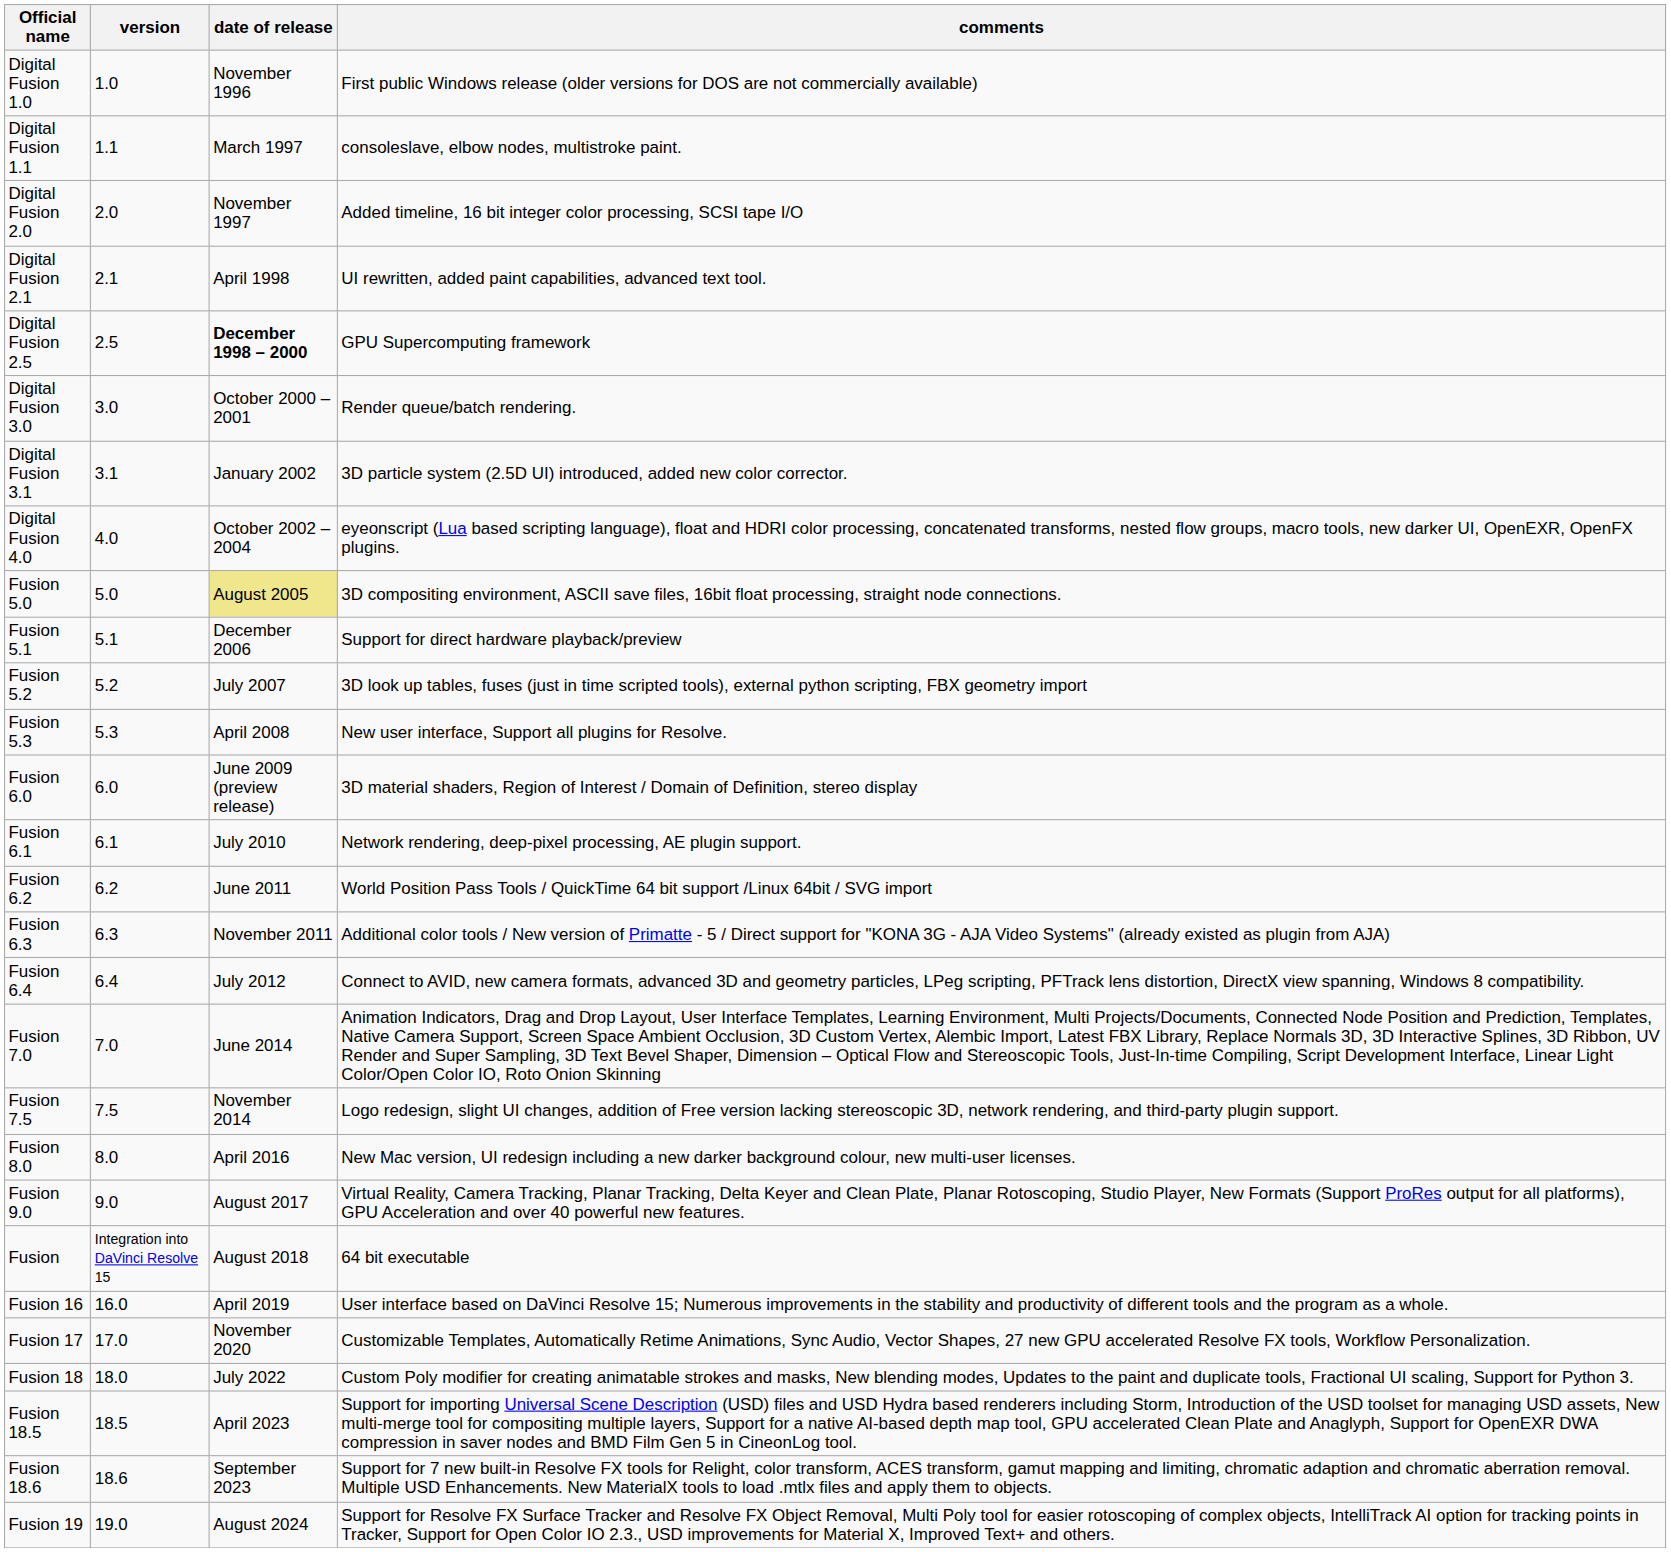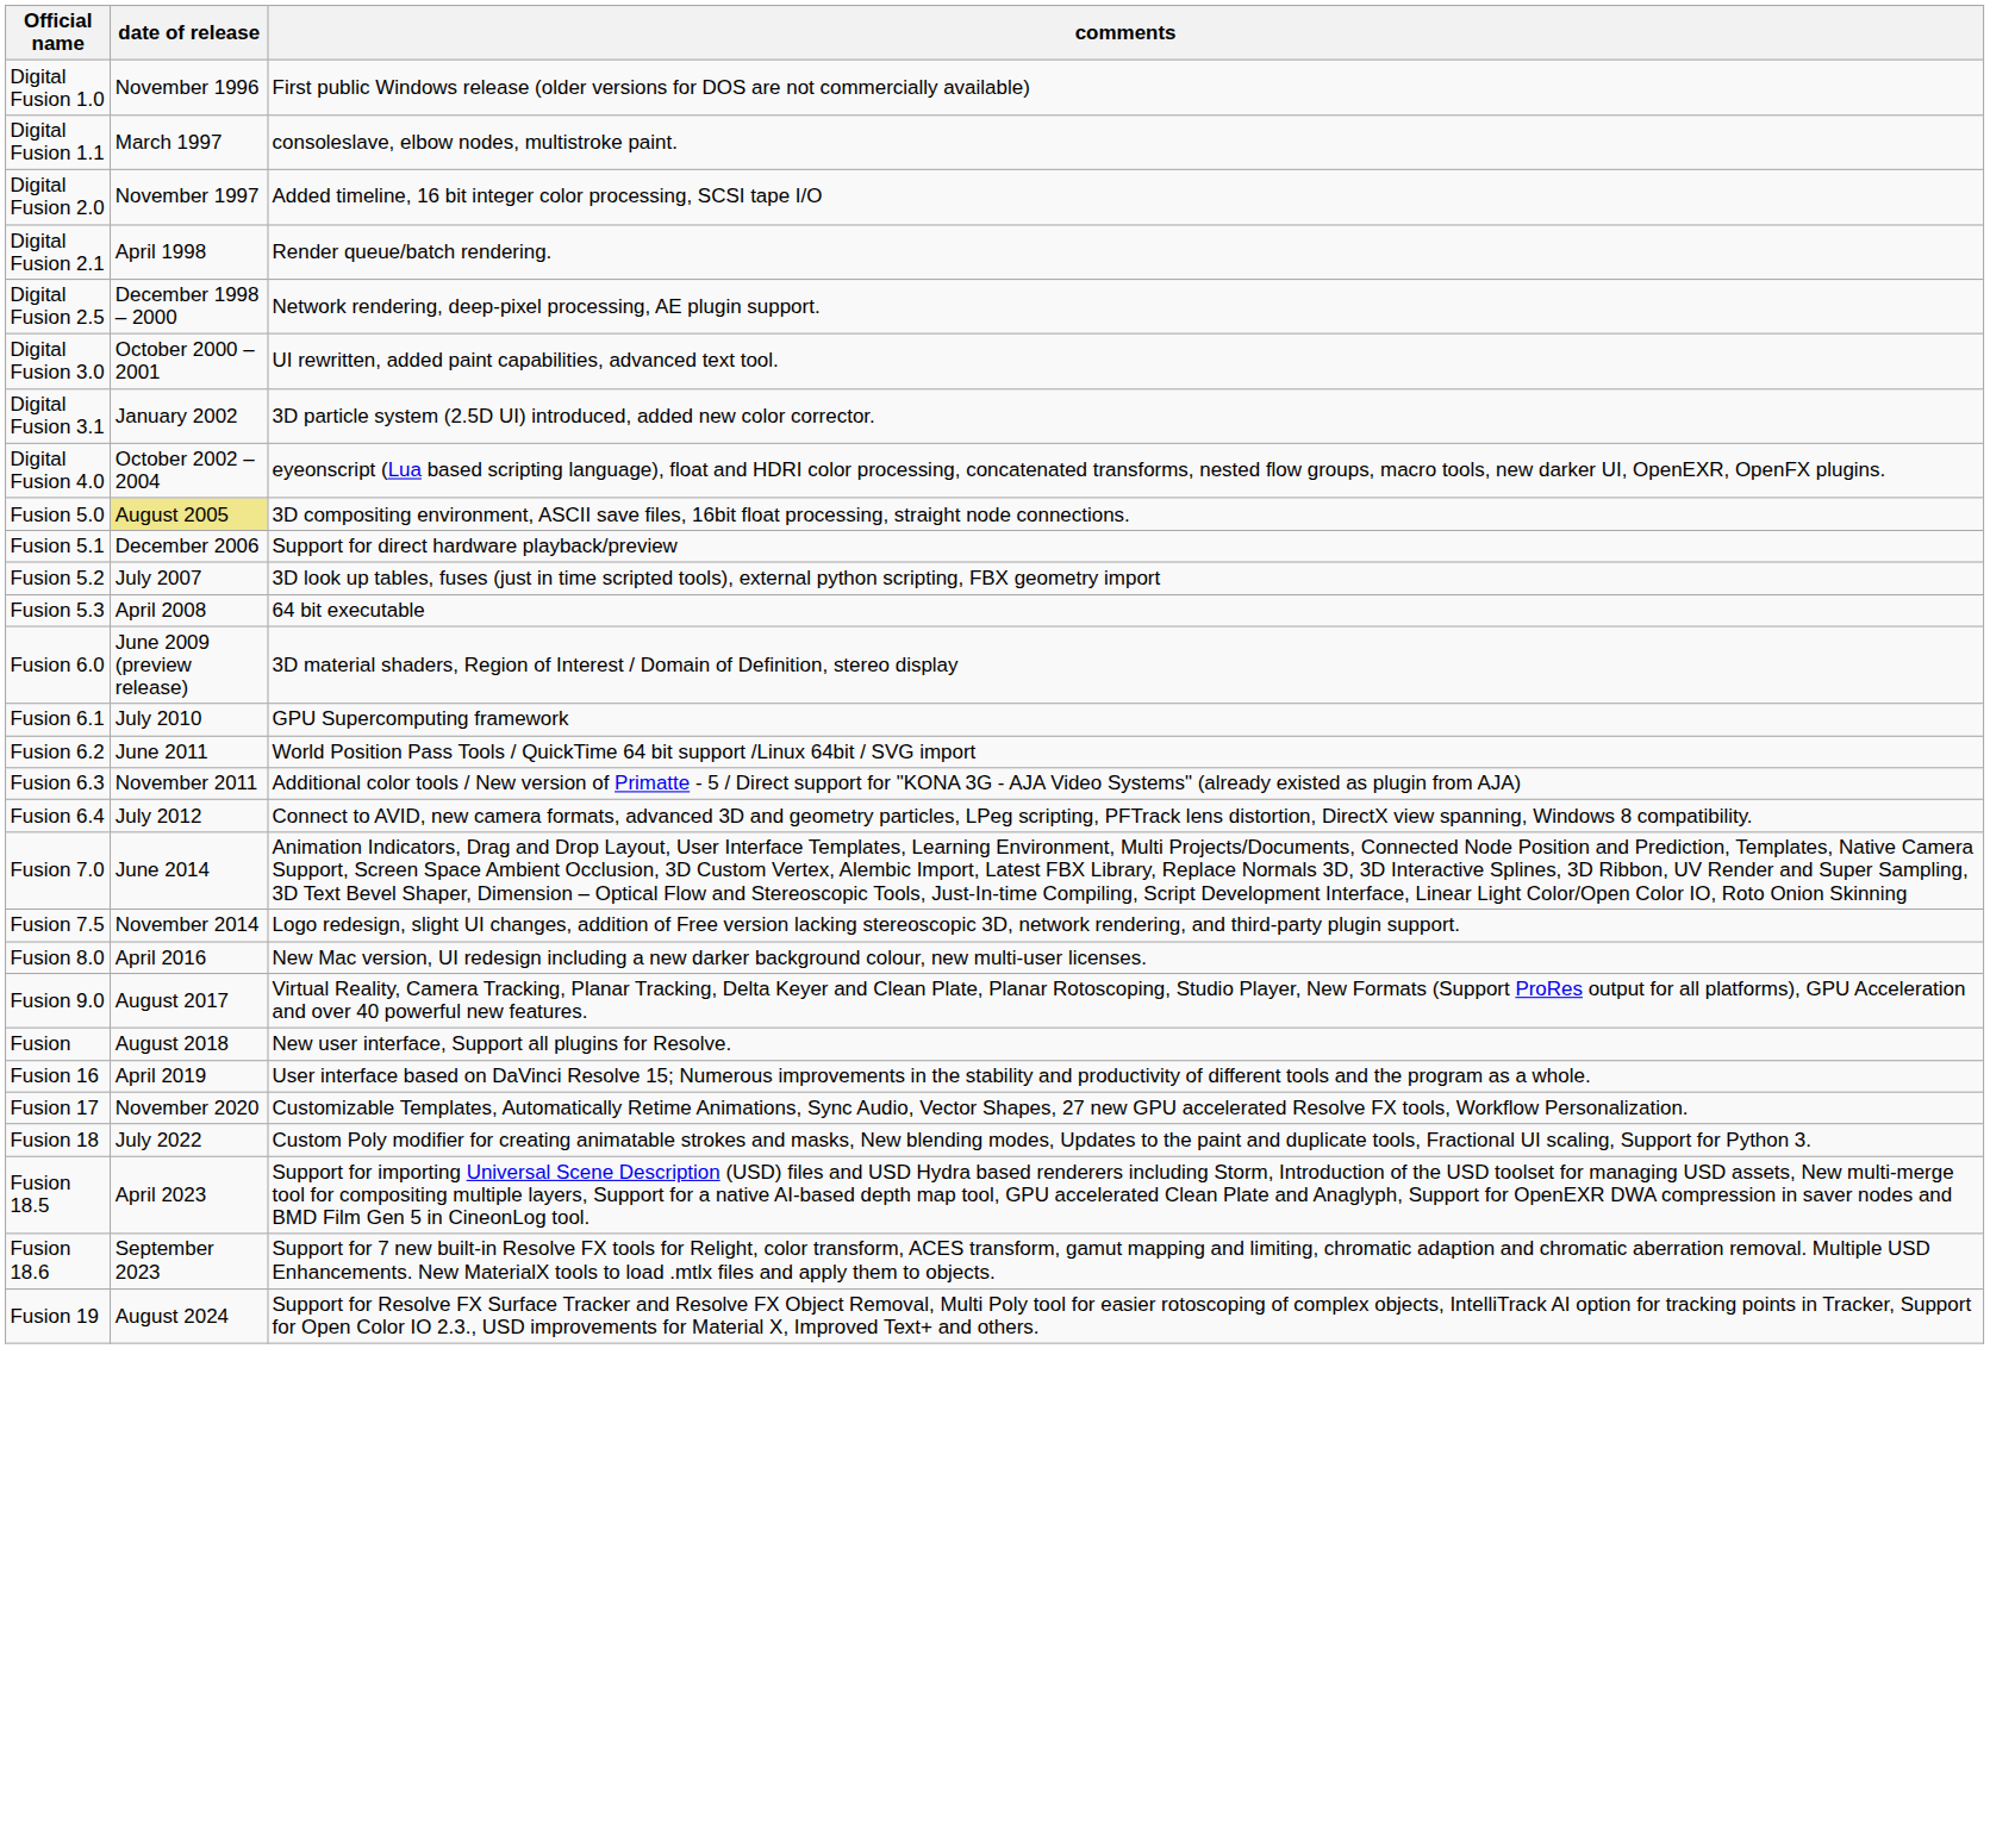- column: version | 1.0 | 1.1 | 2.0 | 2.1 | 2.5 | 3.0 | 3.1 | 4.0 | 5.0 | 5.1 | 5.2 | 5.3 | 6.0 | 6.1 | 6.2 | 6.3 | 6.4 | 7.0 | 7.5 | 8.0 | 9.0 | Integration into DaVinci Resolve 15 | 16.0 | 17.0 | 18.0 | 18.5 | 18.6 | 19.0
Digital Fusion 2.1 | comments: UI rewritten, added paint capabilities, advanced text tool. -> Render queue/batch rendering.
Digital Fusion 2.5 | date of release: bold -> normal
Digital Fusion 2.5 | comments: GPU Supercomputing framework -> Network rendering, deep-pixel processing, AE plugin support.
Digital Fusion 3.0 | comments: Render queue/batch rendering. -> UI rewritten, added paint capabilities, advanced text tool.
Fusion 5.3 | comments: New user interface, Support all plugins for Resolve. -> 64 bit executable
Fusion 6.1 | comments: Network rendering, deep-pixel processing, AE plugin support. -> GPU Supercomputing framework
Fusion | comments: 64 bit executable -> New user interface, Support all plugins for Resolve.
